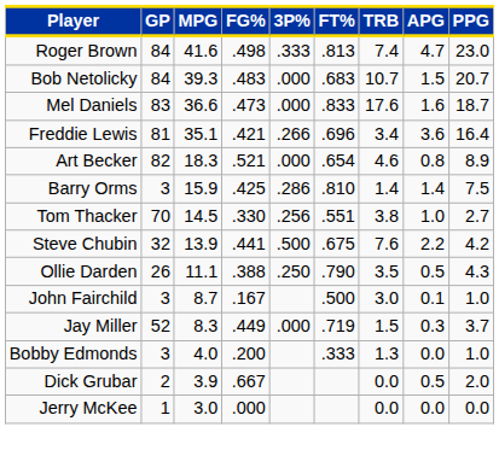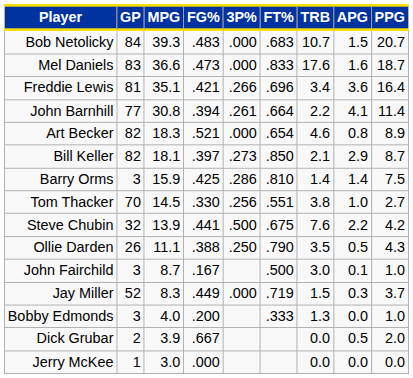- row: Roger Brown | 84 | 41.6 | .498 | .333 | .813 | 7.4 | 4.7 | 23.0
+ row: John Barnhill | 77 | 30.8 | .394 | .261 | .664 | 2.2 | 4.1 | 11.4
+ row: Bill Keller | 82 | 18.1 | .397 | .273 | .850 | 2.1 | 2.9 | 8.7
